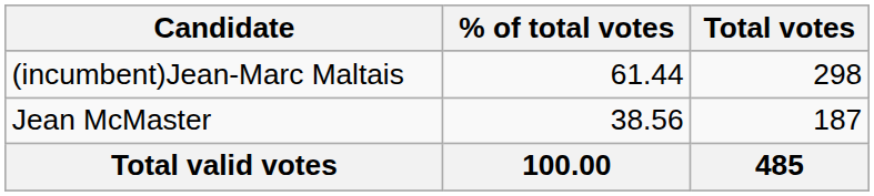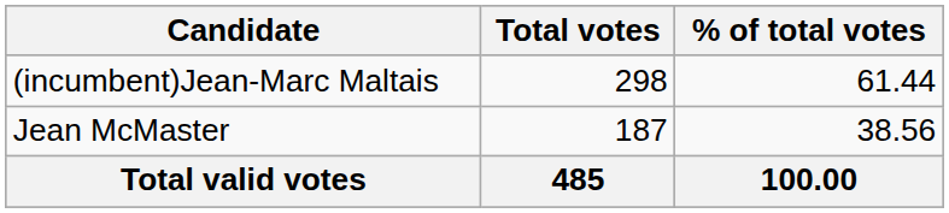columns swapped: Total votes <-> % of total votes
